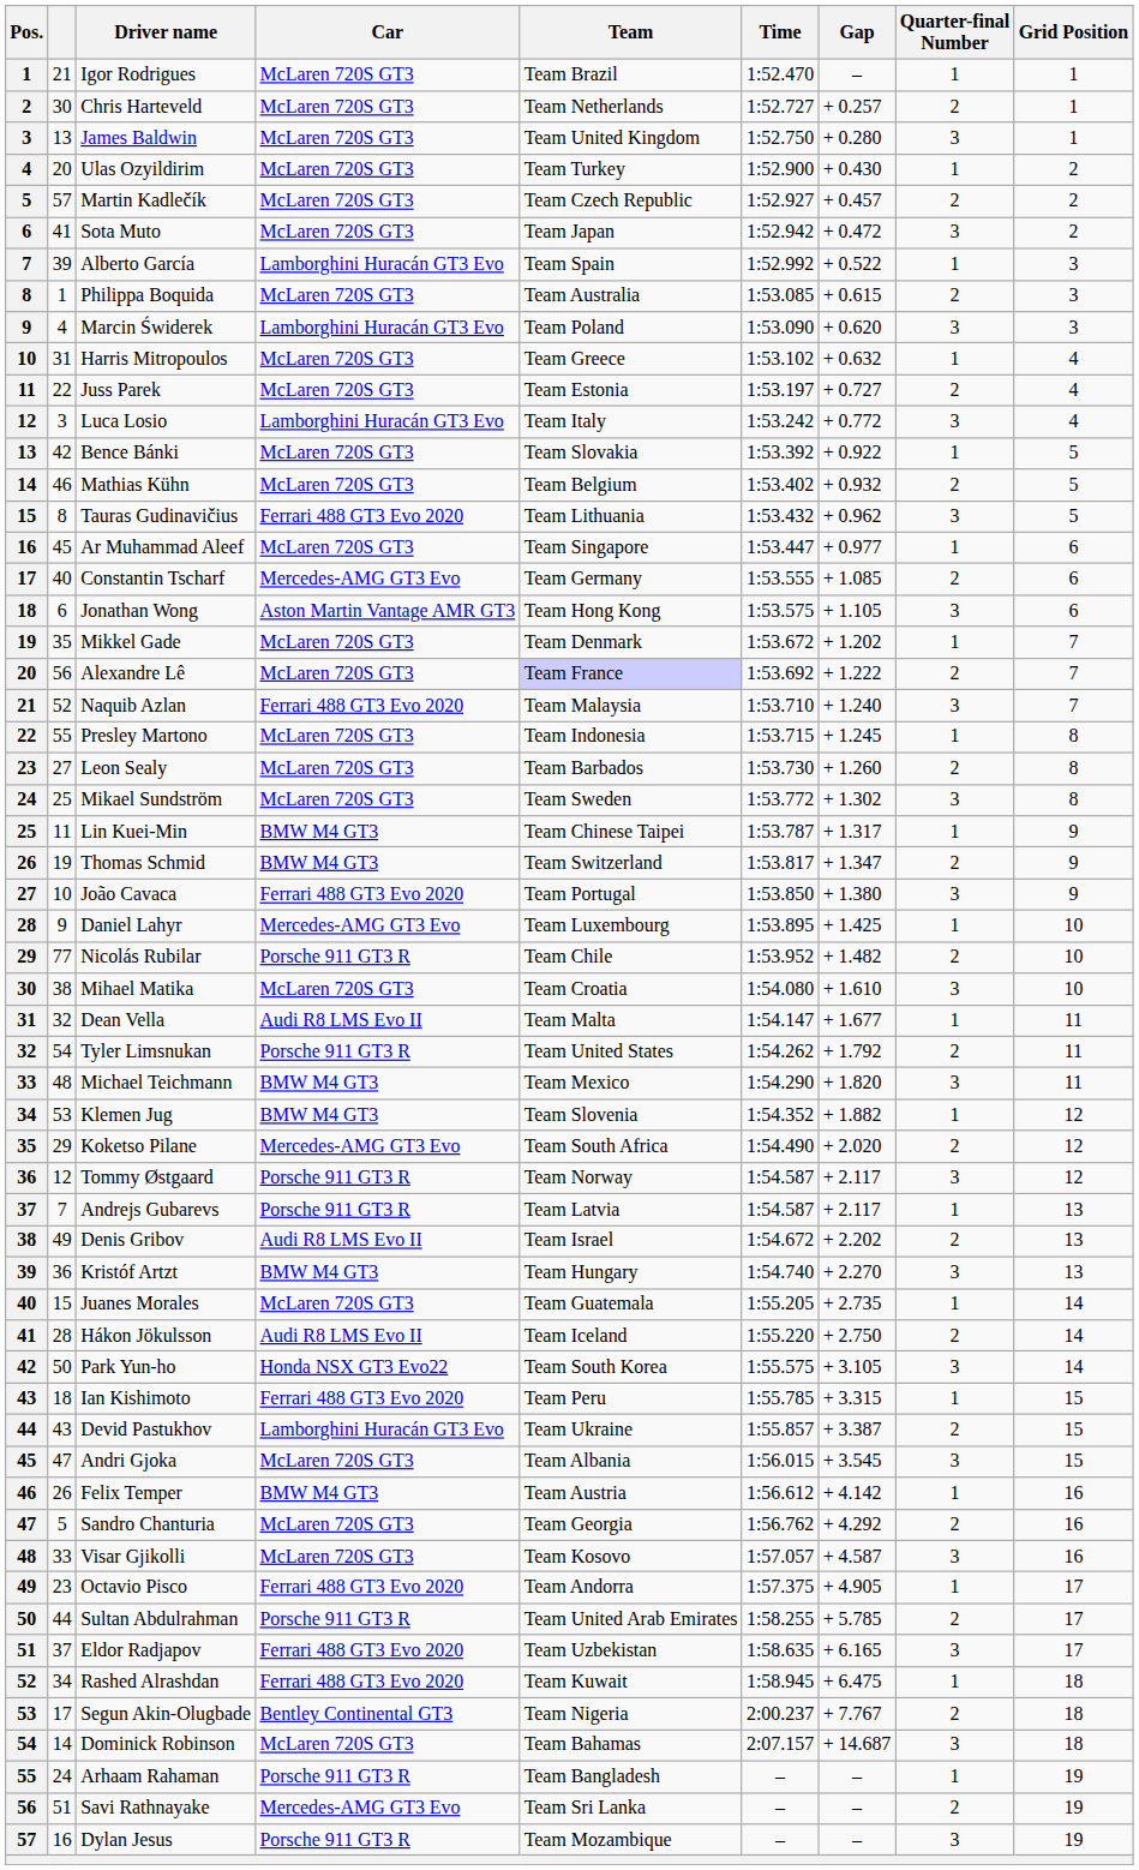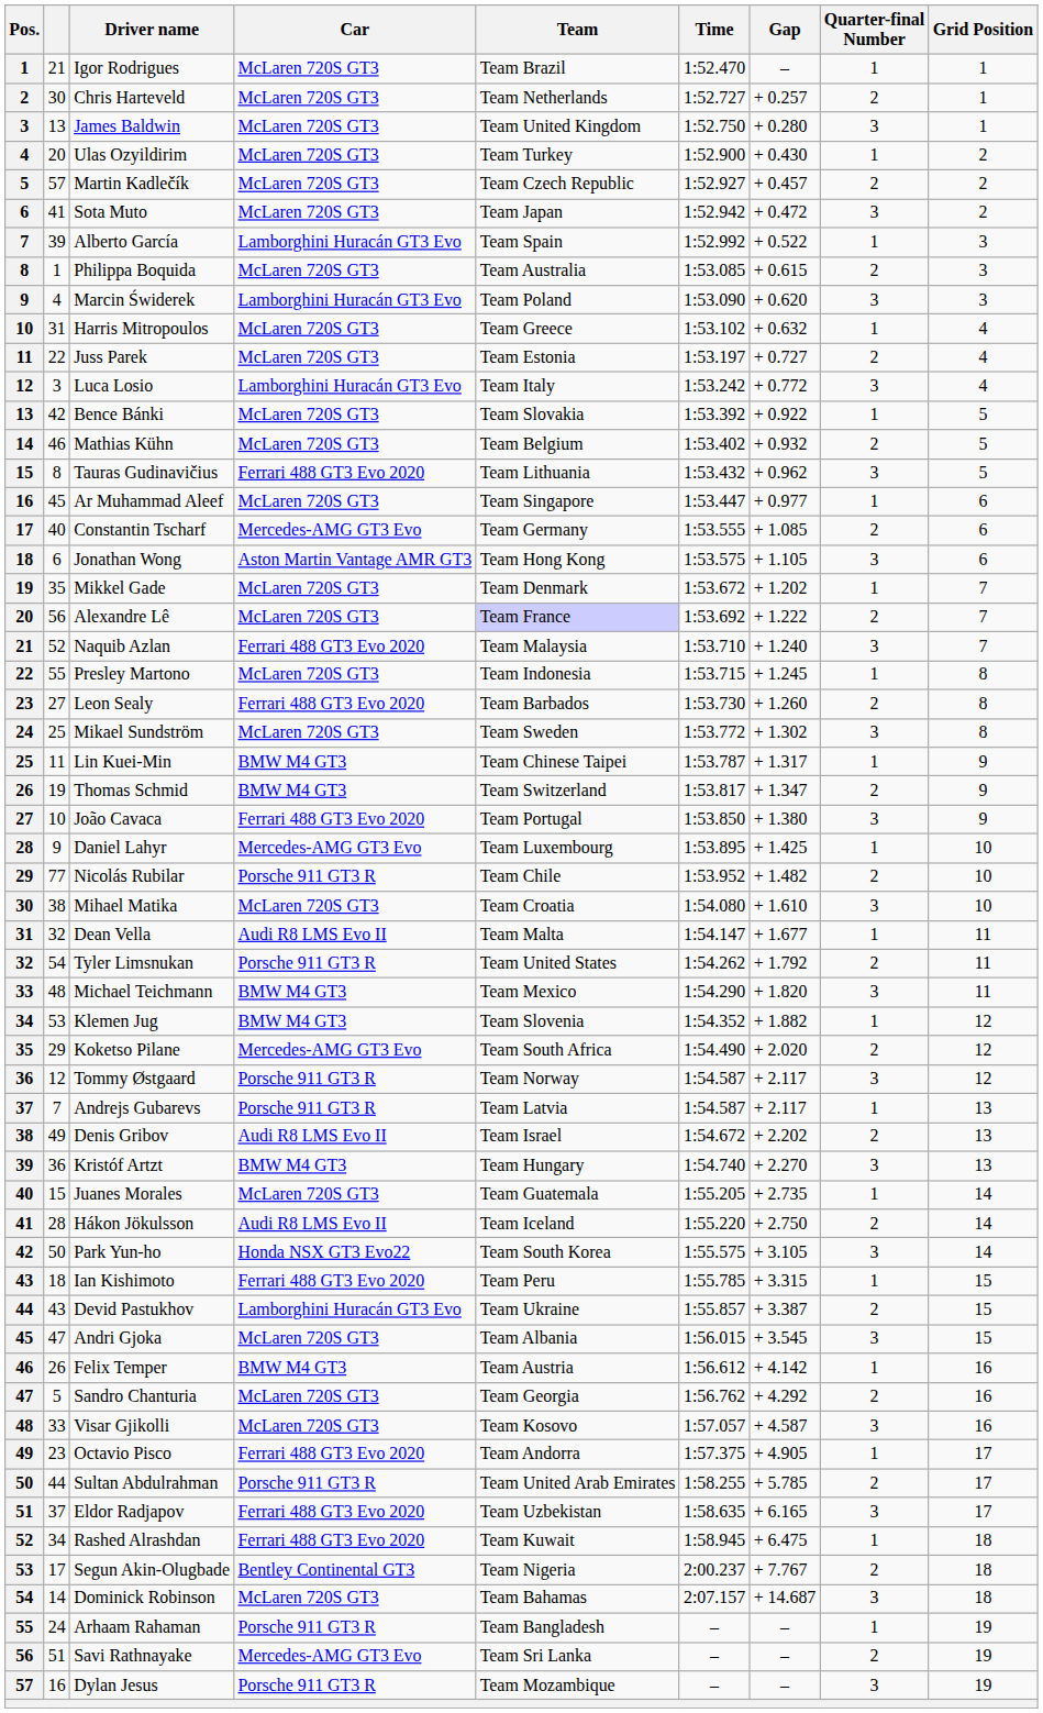Leon Sealy | Car: McLaren 720S GT3 -> Ferrari 488 GT3 Evo 2020
